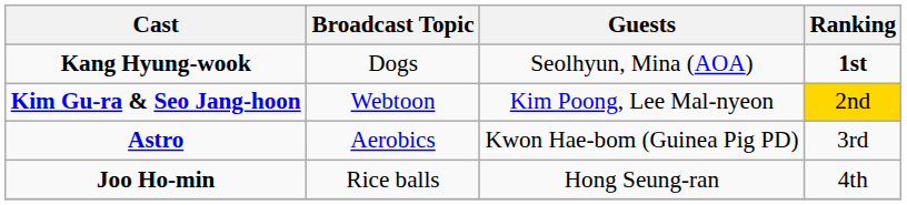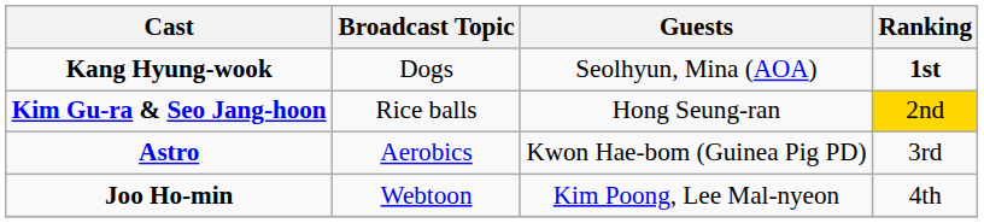Kim Gu-ra & Seo Jang-hoon | Broadcast Topic: Webtoon -> Rice balls
Kim Gu-ra & Seo Jang-hoon | Guests: Kim Poong, Lee Mal-nyeon -> Hong Seung-ran
Joo Ho-min | Broadcast Topic: Rice balls -> Webtoon
Joo Ho-min | Guests: Hong Seung-ran -> Kim Poong, Lee Mal-nyeon
